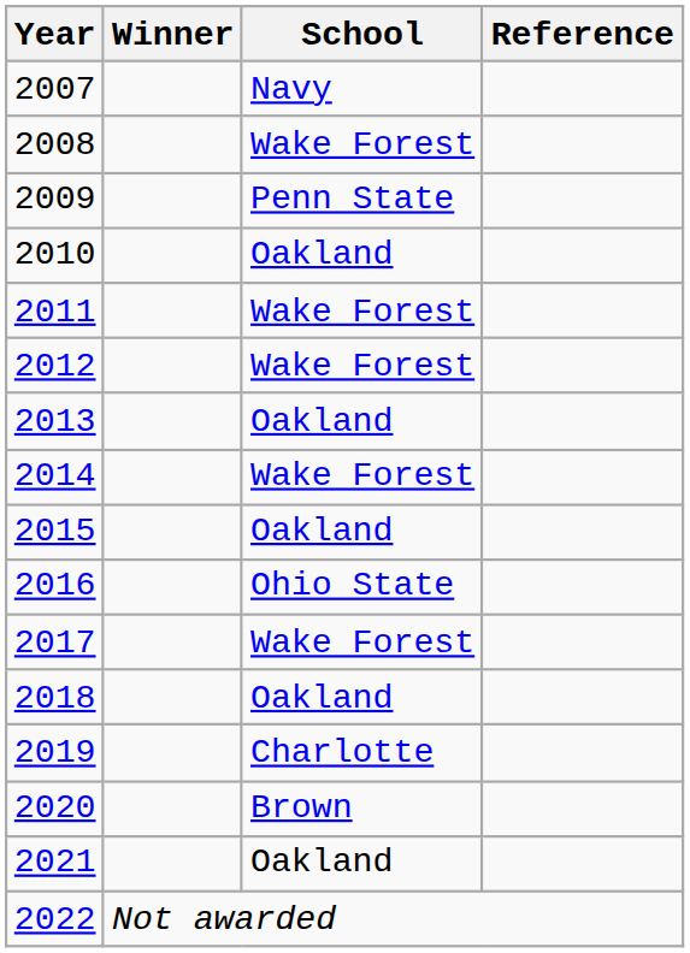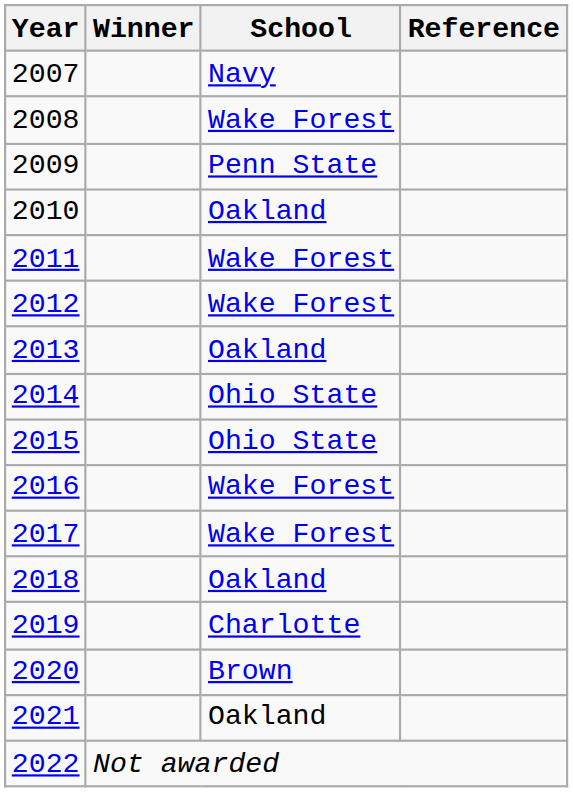2014 | School: Wake Forest -> Ohio State
2015 | School: Oakland -> Ohio State
2016 | School: Ohio State -> Wake Forest
